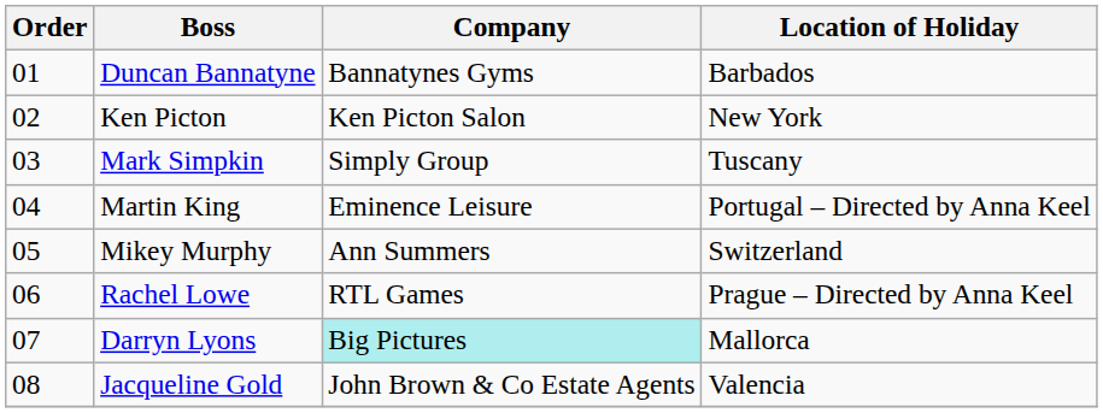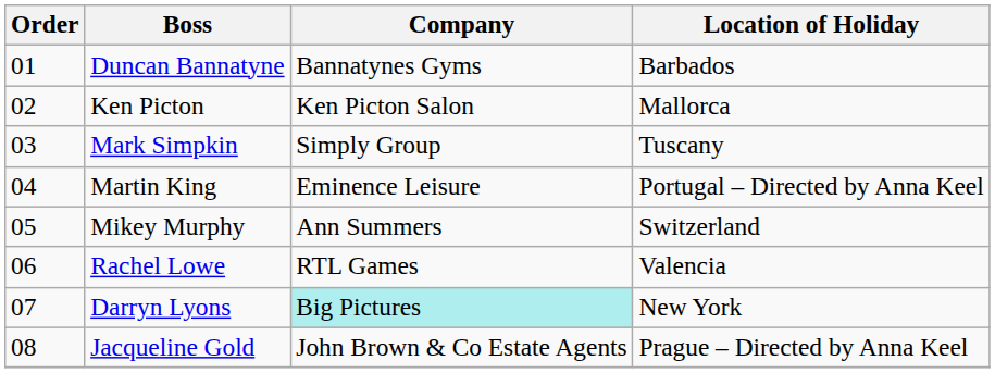Ken Picton | Location of Holiday: New York -> Mallorca
Rachel Lowe | Location of Holiday: Prague – Directed by Anna Keel -> Valencia
Darryn Lyons | Location of Holiday: Mallorca -> New York
Jacqueline Gold | Location of Holiday: Valencia -> Prague – Directed by Anna Keel
